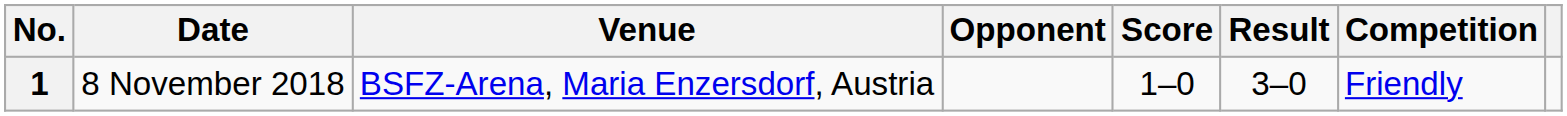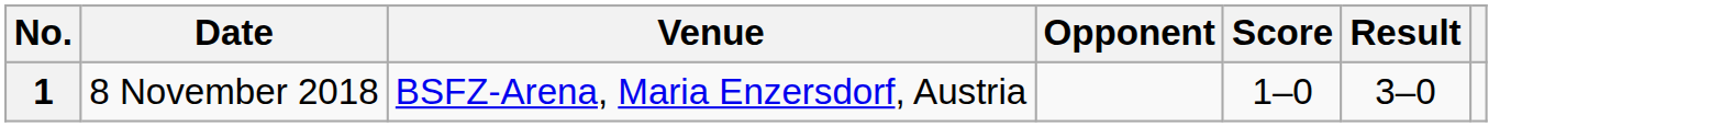- column: Competition | Friendly
